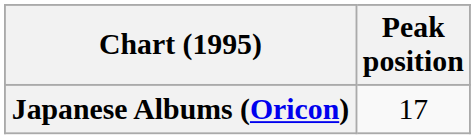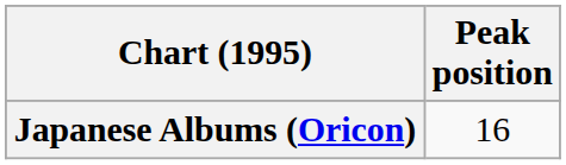Japanese Albums (Oricon) | Peak position: 17 -> 16
